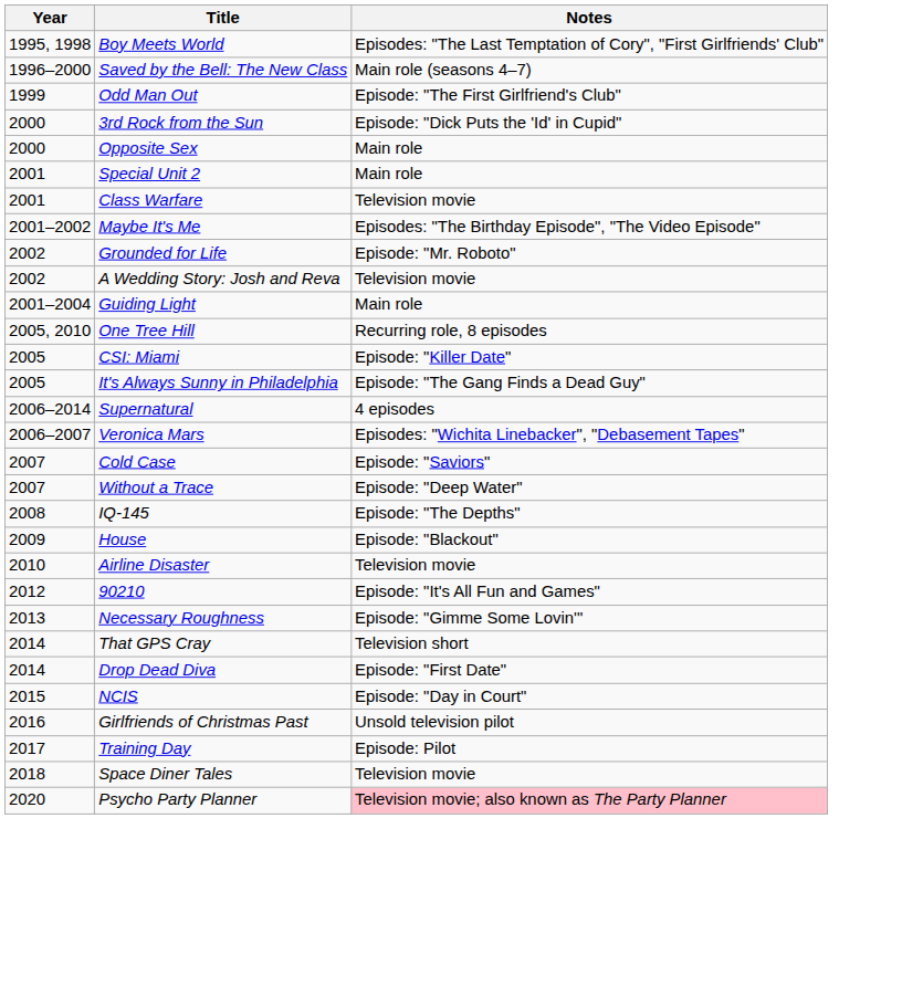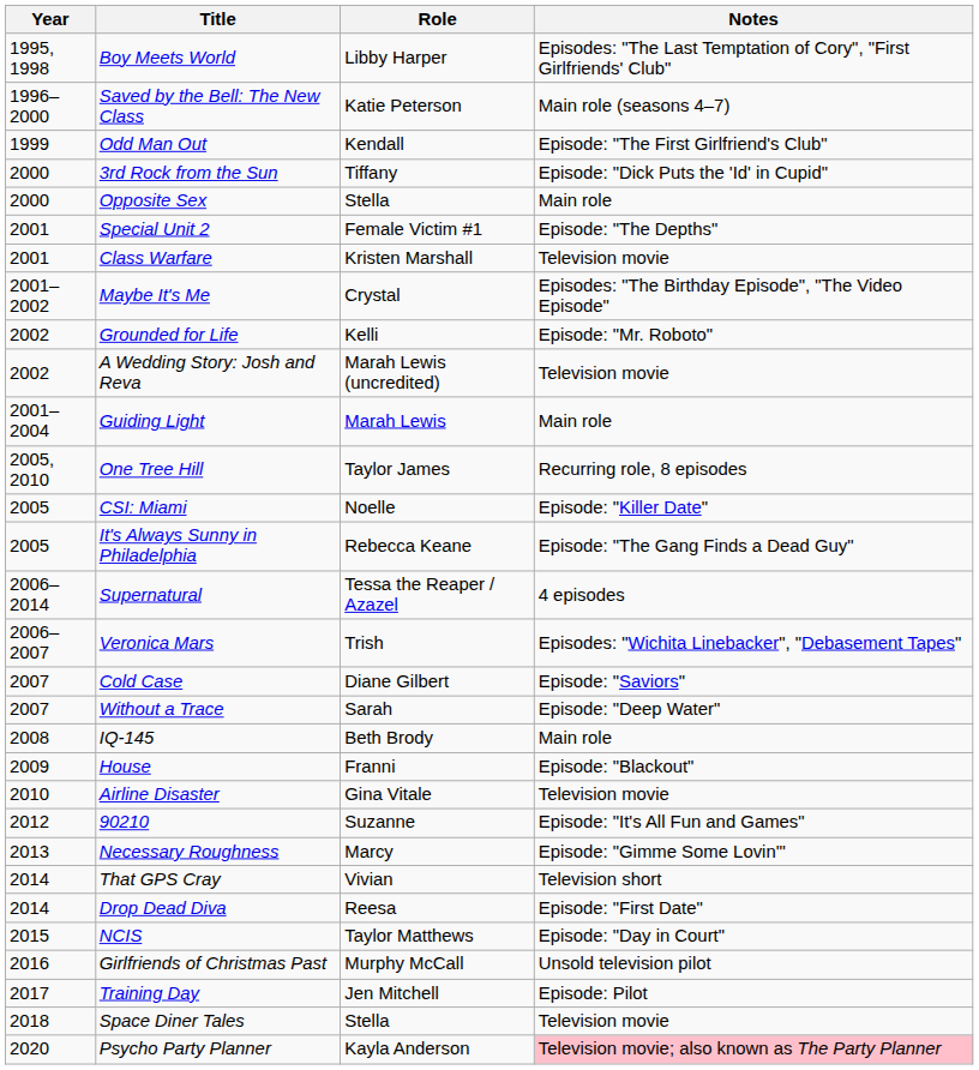+ column: Role | Libby Harper | Katie Peterson | Kendall | Tiffany | Stella | Female Victim #1 | Kristen Marshall | Crystal | Kelli | Marah Lewis (uncredited) | Marah Lewis | Taylor James | Noelle | Rebecca Keane | Tessa the Reaper / Azazel | Trish | Diane Gilbert | Sarah | Beth Brody | Franni | Gina Vitale | Suzanne | Marcy | Vivian | Reesa | Taylor Matthews | Murphy McCall | Jen Mitchell | Stella | Kayla Anderson
Special Unit 2 | Notes: Main role -> Episode: "The Depths"
IQ-145 | Notes: Episode: "The Depths" -> Main role
